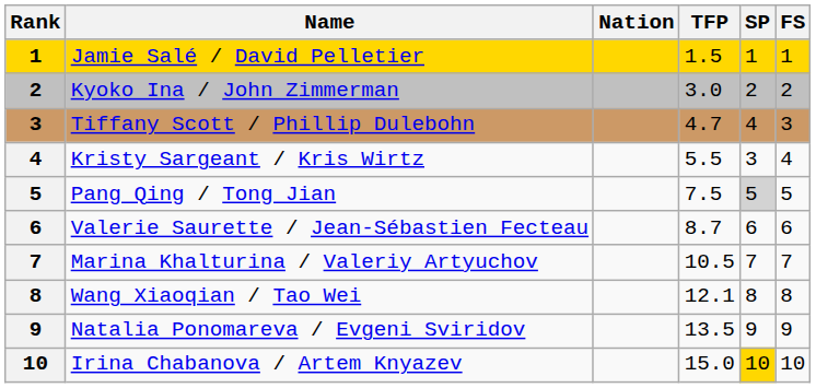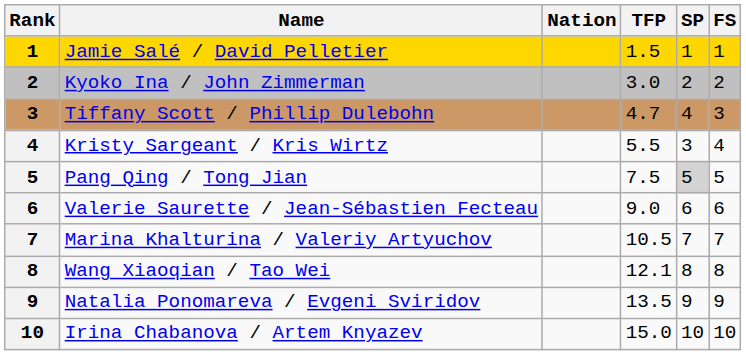Valerie Saurette / Jean-Sébastien Fecteau | TFP: 8.7 -> 9.0
Irina Chabanova / Artem Knyazev | SP: gold background -> no background
